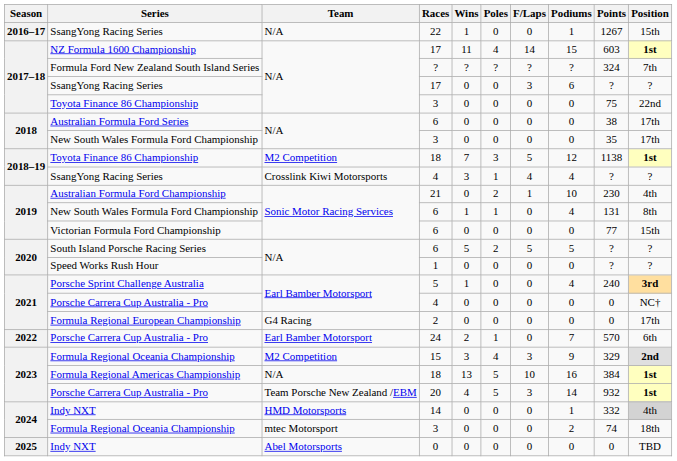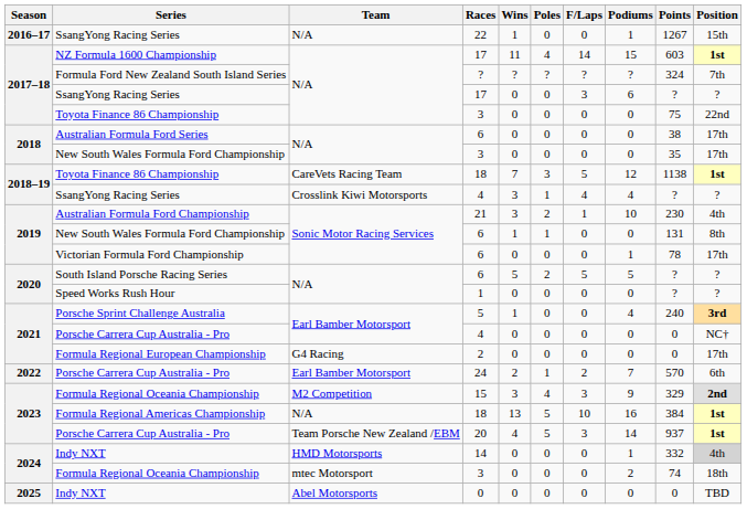Toyota Finance 86 Championship / 18 | Team: M2 Competition -> CareVets Racing Team
Australian Formula Ford Championship | Wins: 0 -> 3
New South Wales Formula Ford Championship / 6 | Podiums: 4 -> 0
Victorian Formula Ford Championship | Podiums: 0 -> 1
Victorian Formula Ford Championship | Points: 77 -> 78
Victorian Formula Ford Championship | Position: 15th -> 17th
Porsche Carrera Cup Australia - Pro / 24 | F/Laps: 0 -> 2
Porsche Carrera Cup Australia - Pro / 20 | Points: 932 -> 937
